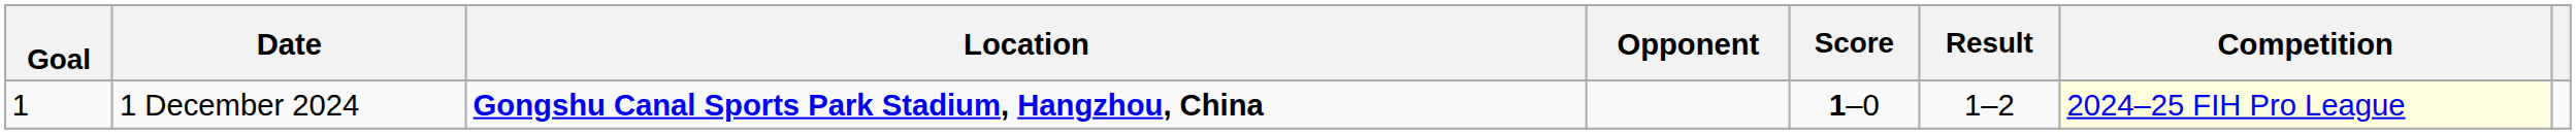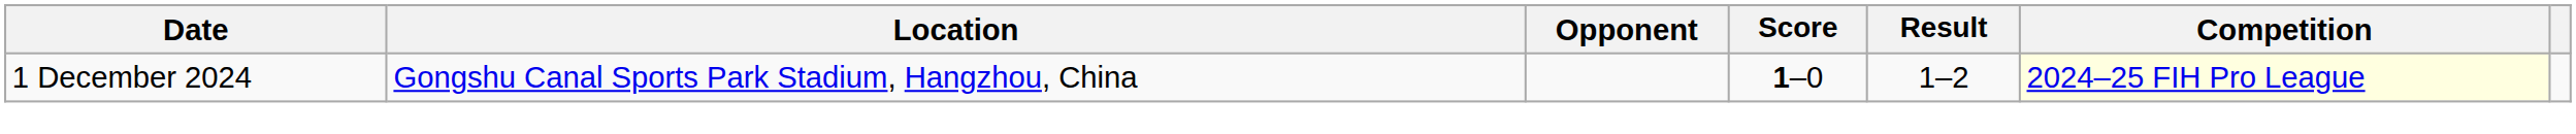- column: Goal | 1
1 December 2024 | Location: bold -> normal
